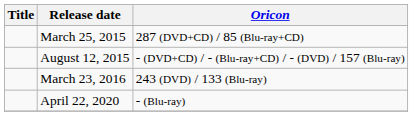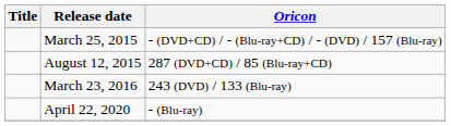March 25, 2015 | Oricon: 287 (DVD+CD) / 85 (Blu-ray+CD) -> - (DVD+CD) / - (Blu-ray+CD) / - (DVD) / 157 (Blu-ray)
August 12, 2015 | Oricon: - (DVD+CD) / - (Blu-ray+CD) / - (DVD) / 157 (Blu-ray) -> 287 (DVD+CD) / 85 (Blu-ray+CD)
